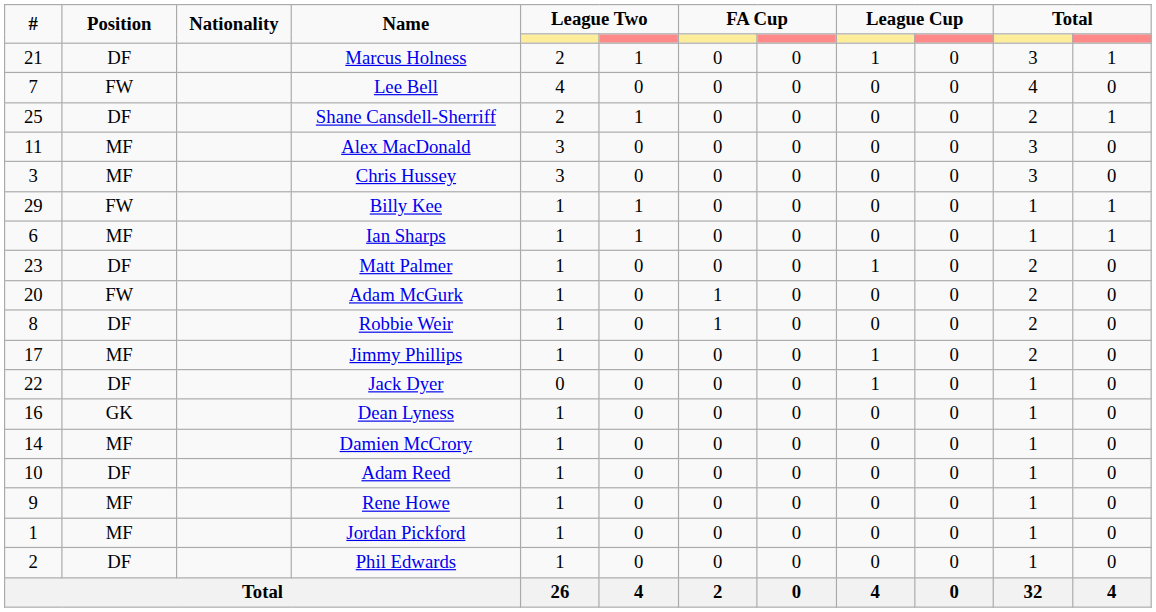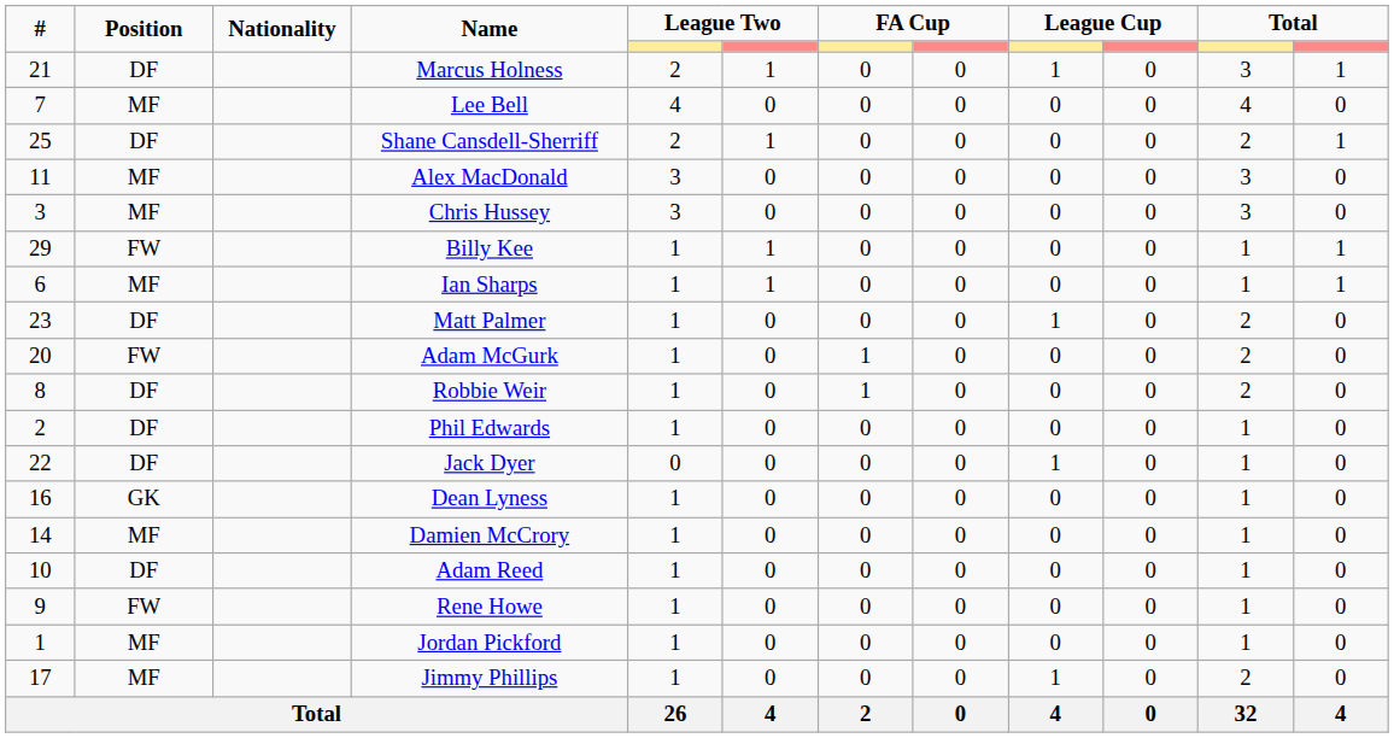Lee Bell | Position: FW -> MF
rows swapped: Jimmy Phillips <-> Phil Edwards
Rene Howe | Position: MF -> FW
